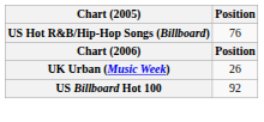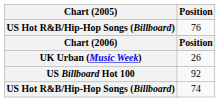+ row: US Hot R&B/Hip-Hop Songs (Billboard) | 74
